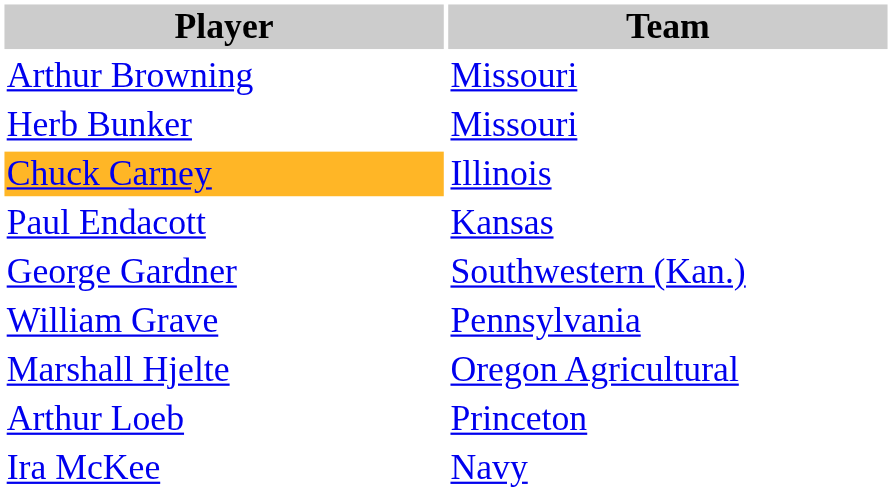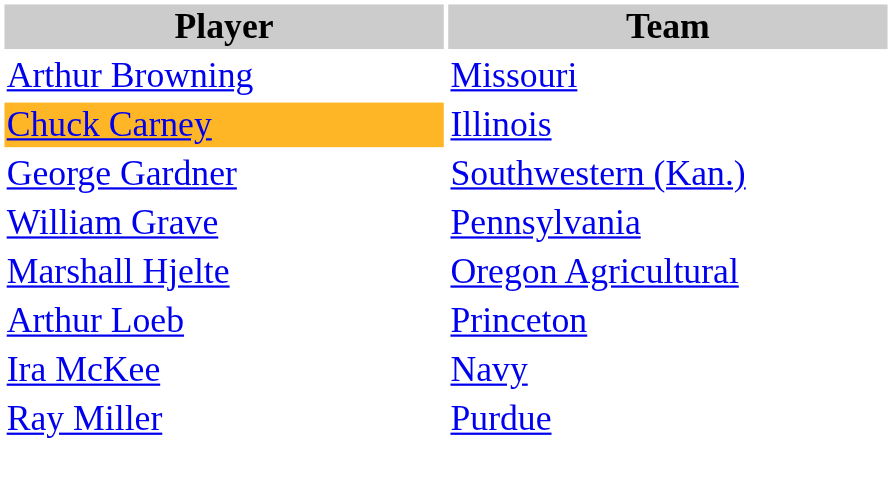- row: Herb Bunker | Missouri
- row: Paul Endacott | Kansas
+ row: Ray Miller | Purdue
